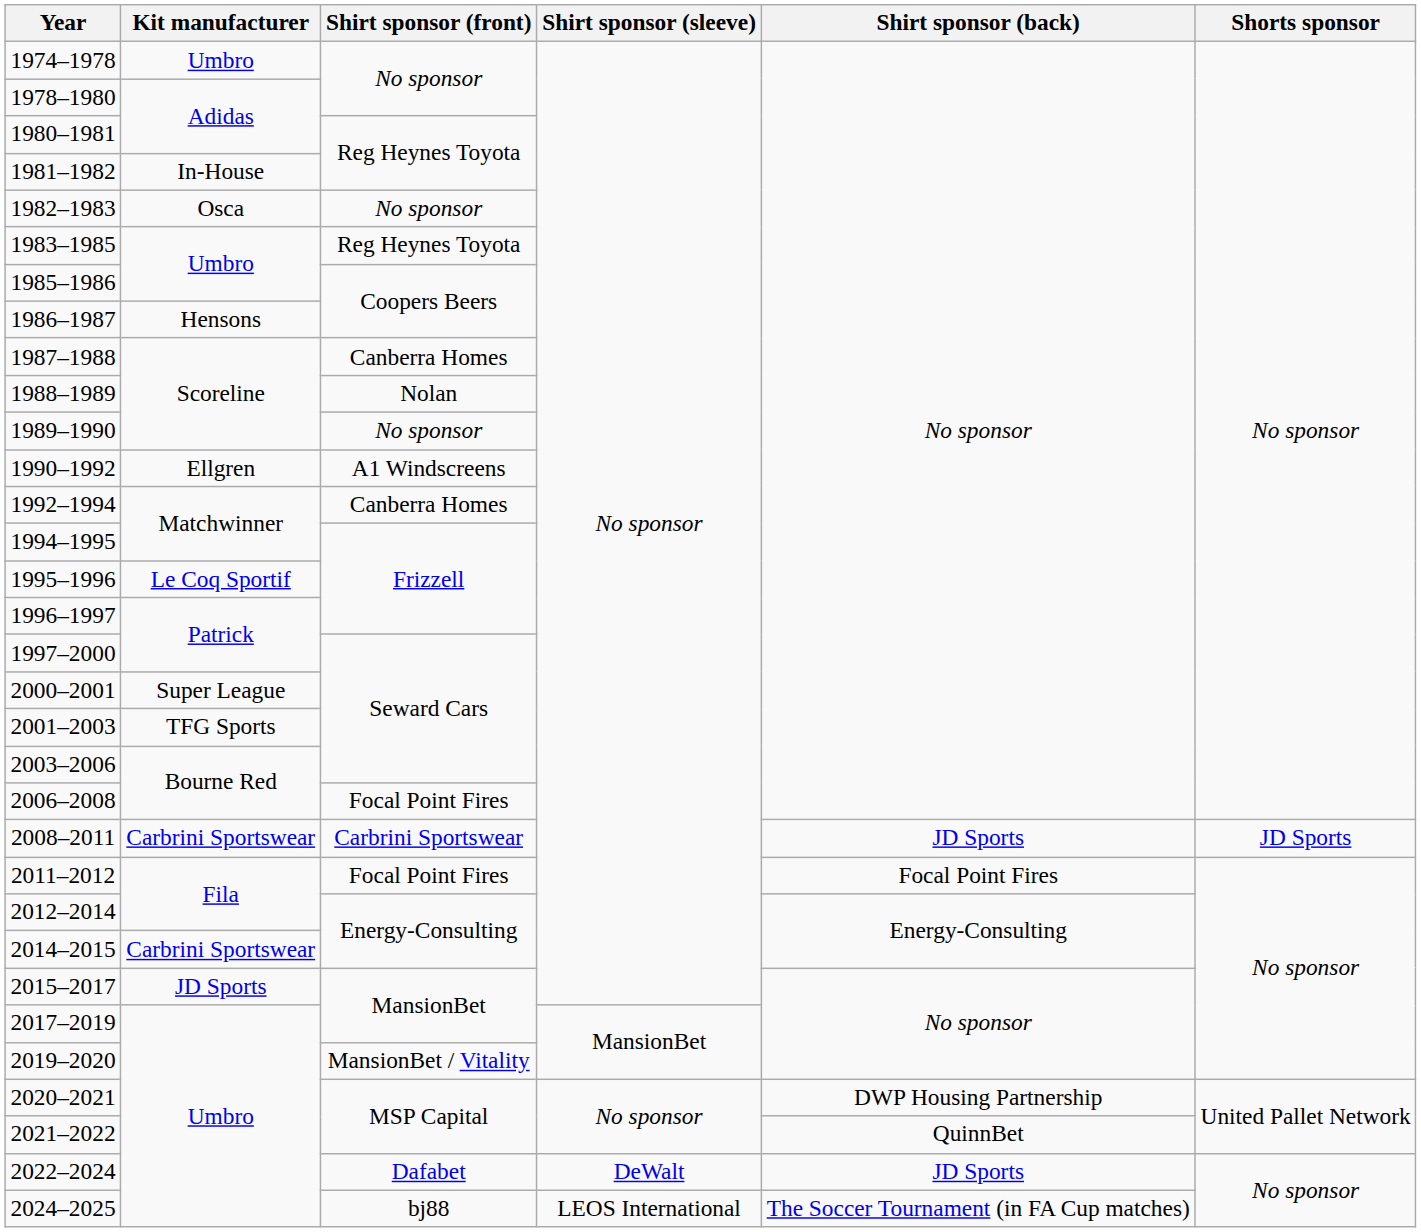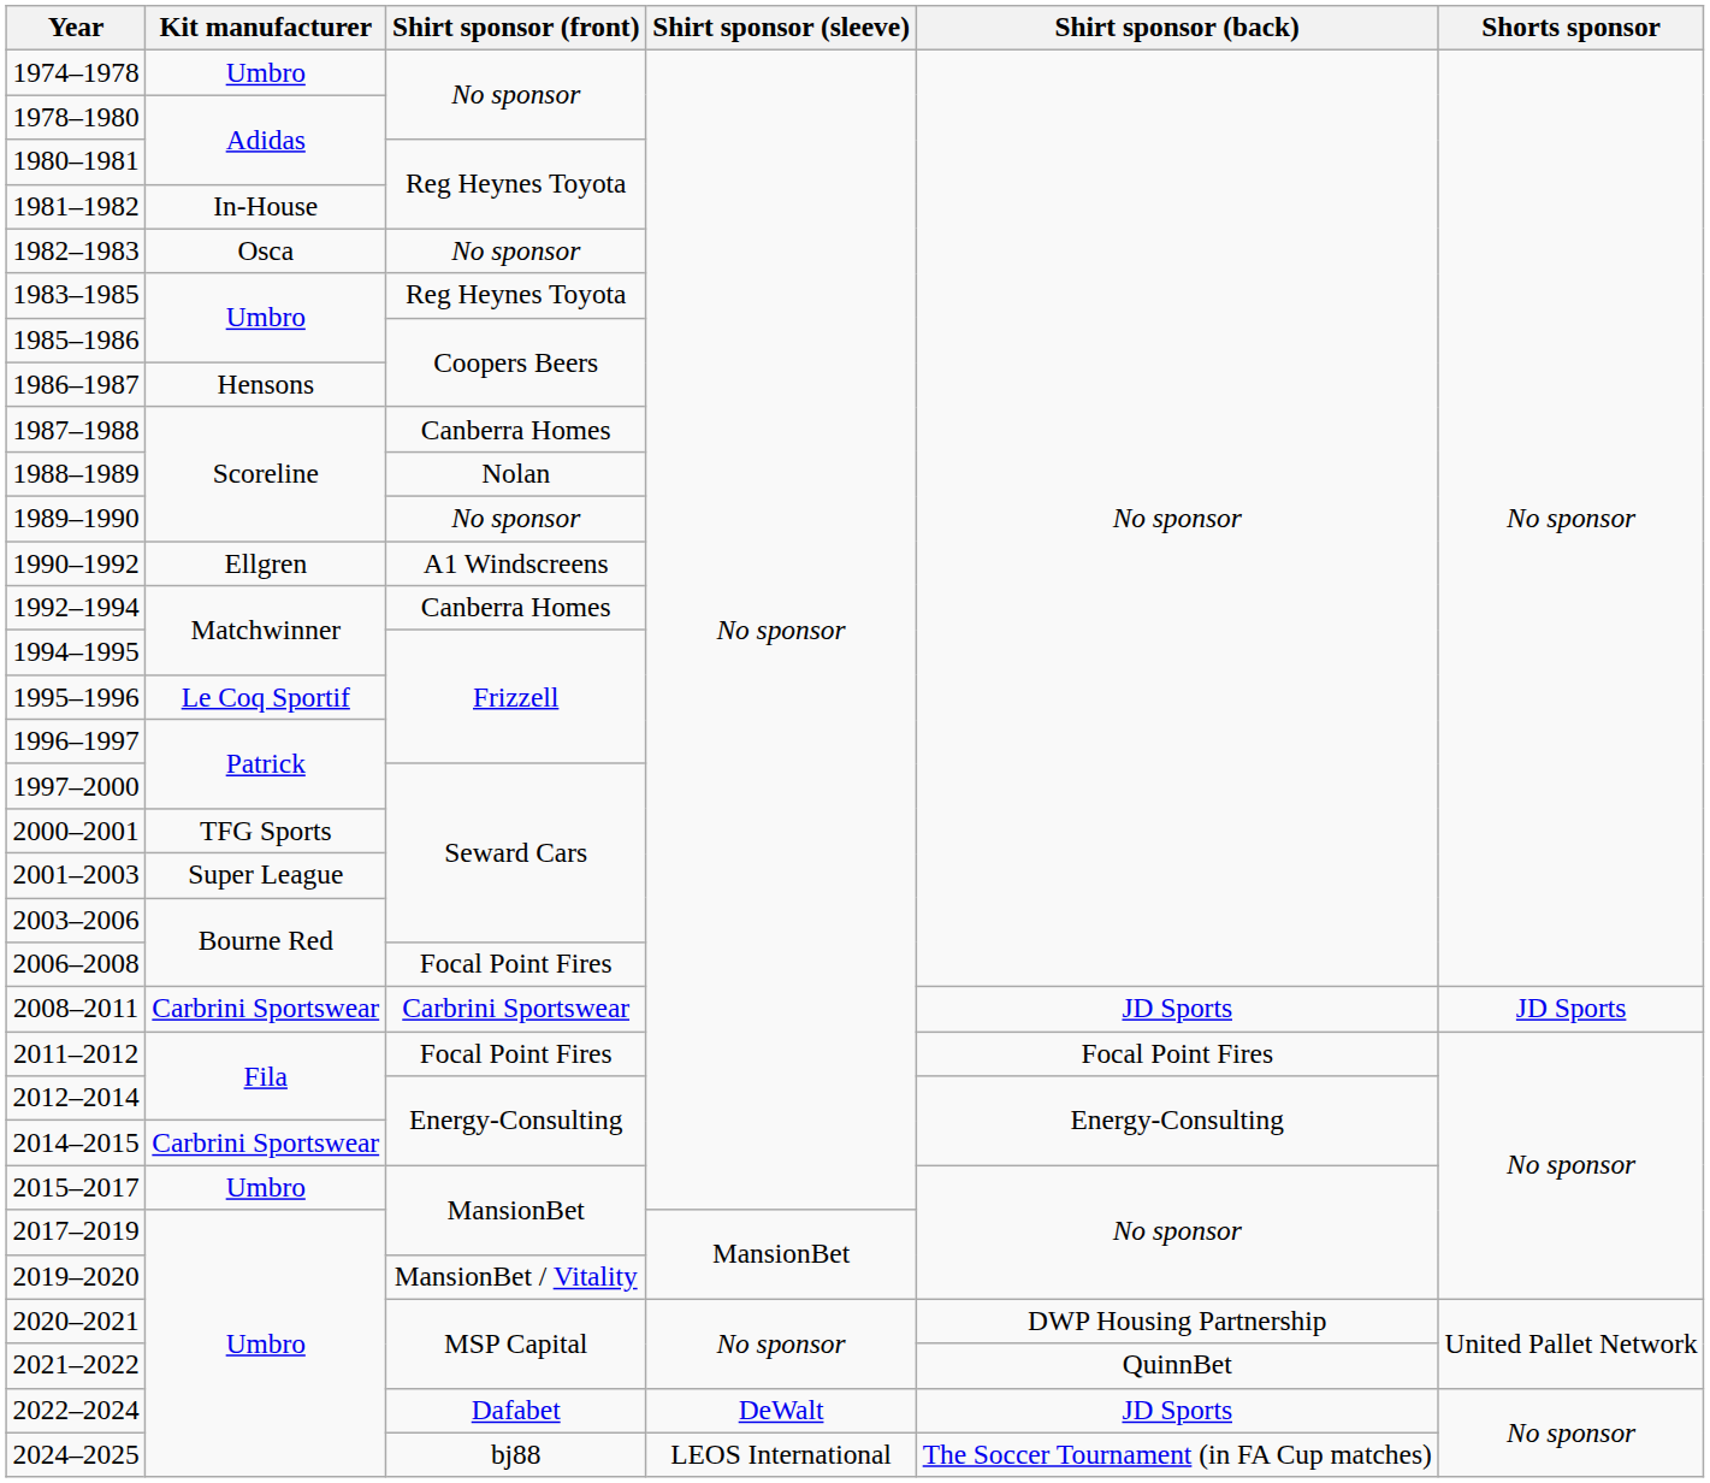2000–2001 | Kit manufacturer: Super League -> TFG Sports
2001–2003 | Kit manufacturer: TFG Sports -> Super League
2015–2017 | Kit manufacturer: JD Sports -> Umbro
